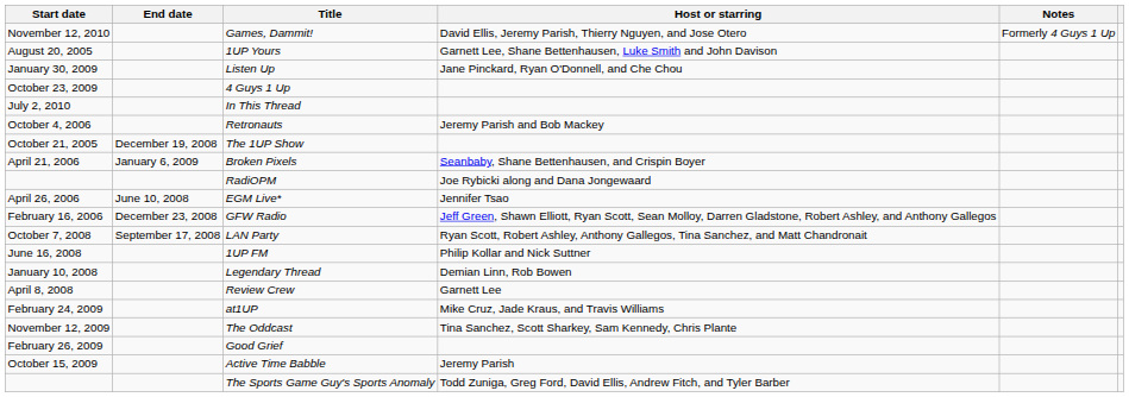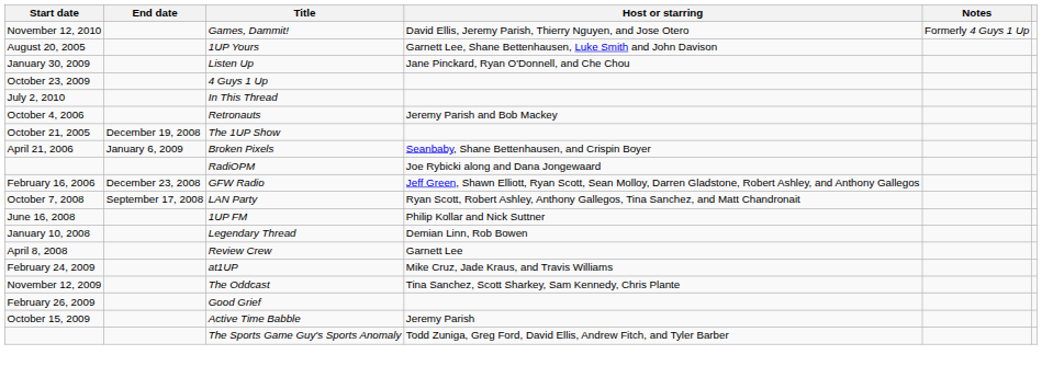- row: April 26, 2006 | June 10, 2008 | EGM Live* | Jennifer Tsao
